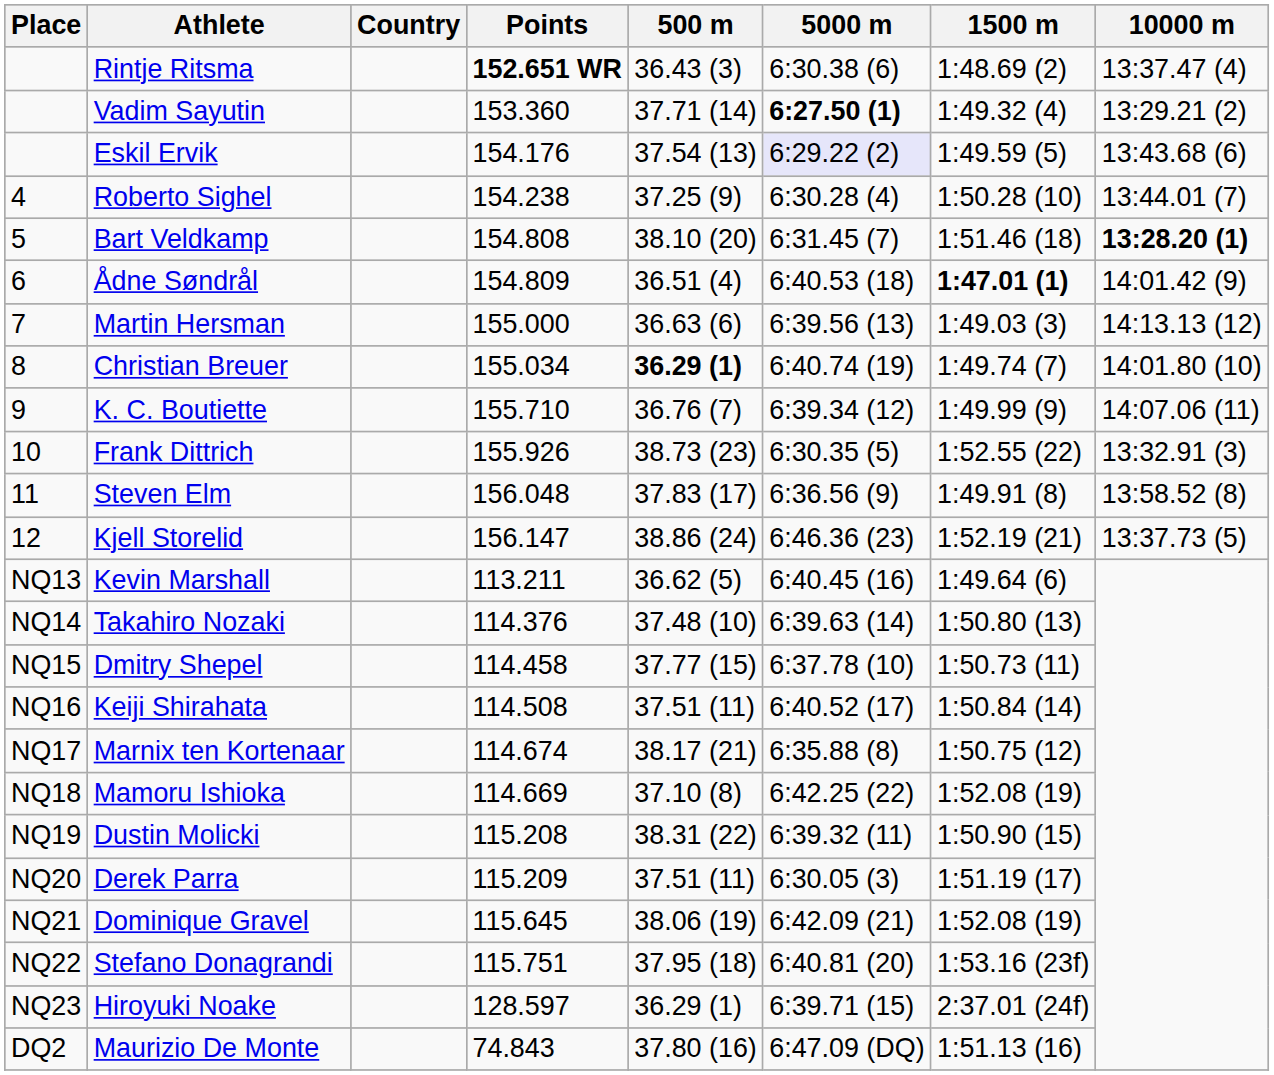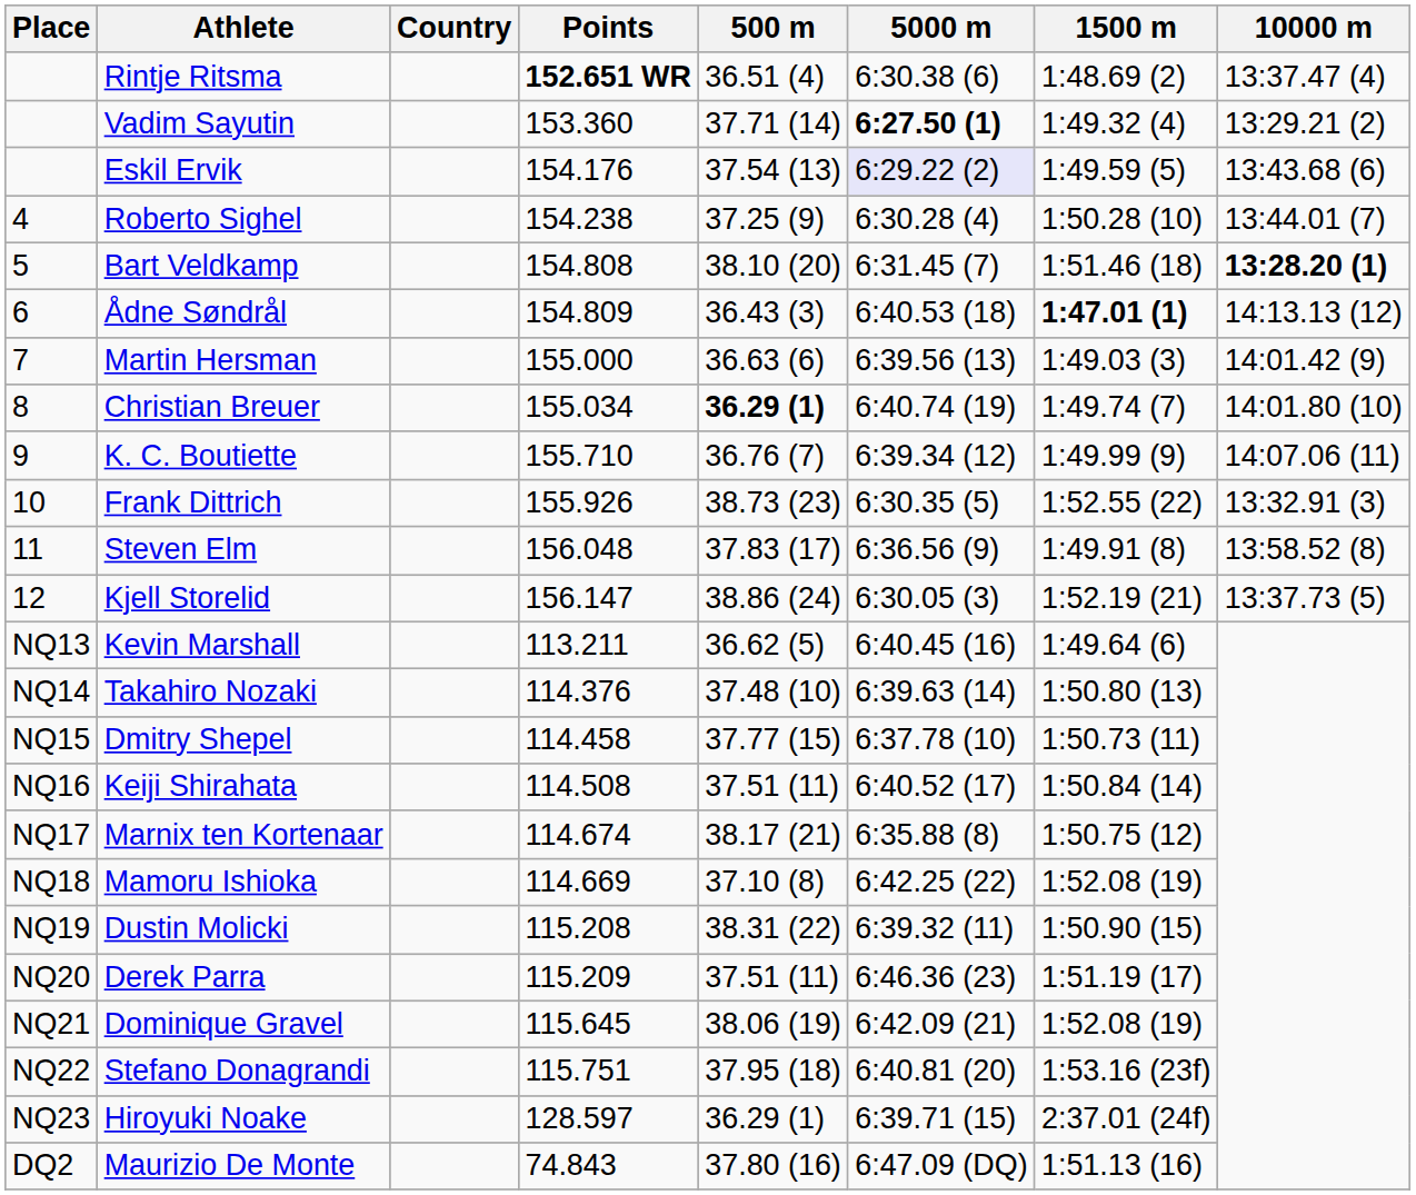Rintje Ritsma | 500 m: 36.43 (3) -> 36.51 (4)
Ådne Søndrål | 500 m: 36.51 (4) -> 36.43 (3)
Ådne Søndrål | 10000 m: 14:01.42 (9) -> 14:13.13 (12)
Martin Hersman | 10000 m: 14:13.13 (12) -> 14:01.42 (9)
Kjell Storelid | 5000 m: 6:46.36 (23) -> 6:30.05 (3)
Derek Parra | 5000 m: 6:30.05 (3) -> 6:46.36 (23)
